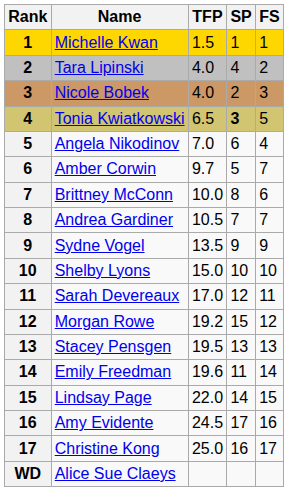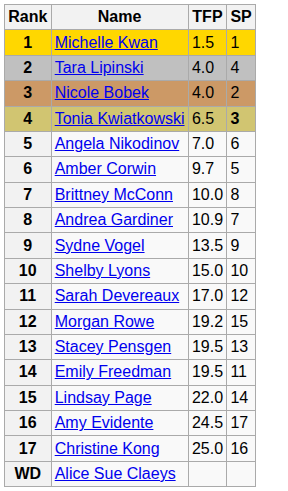- column: FS | 1 | 2 | 3 | 5 | 4 | 7 | 6 | 7 | 9 | 10 | 11 | 12 | 13 | 14 | 15 | 16 | 17
Andrea Gardiner | TFP: 10.5 -> 10.9
Emily Freedman | TFP: 19.6 -> 19.5
